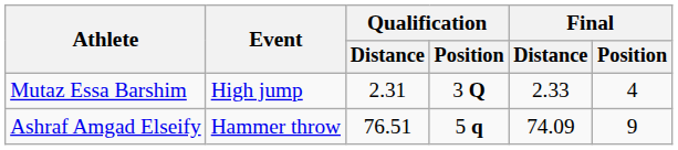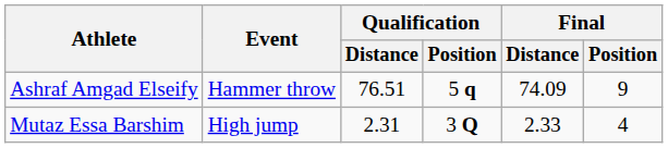rows swapped: Mutaz Essa Barshim <-> Ashraf Amgad Elseify
